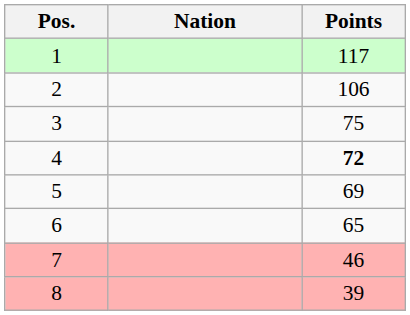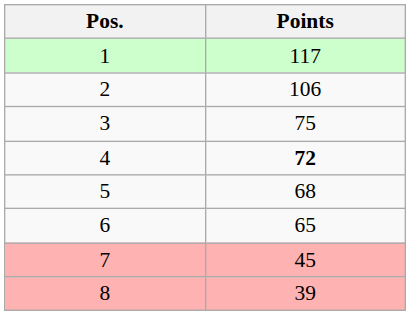- column: Nation
5 | Points: 69 -> 68
7 | Points: 46 -> 45
